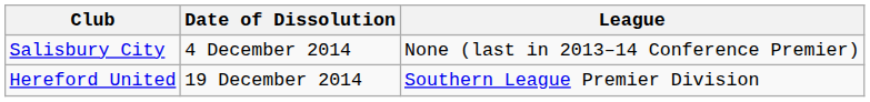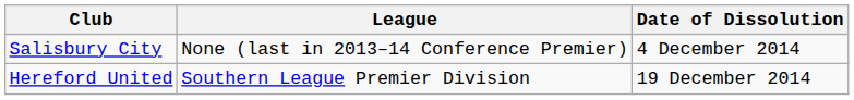columns swapped: League <-> Date of Dissolution
